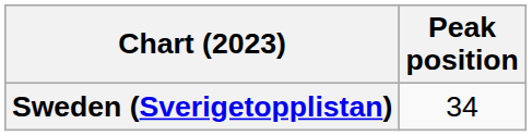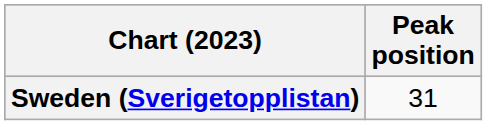Sweden (Sverigetopplistan) | Peak position: 34 -> 31
